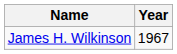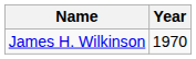James H. Wilkinson | Year: 1967 -> 1970
